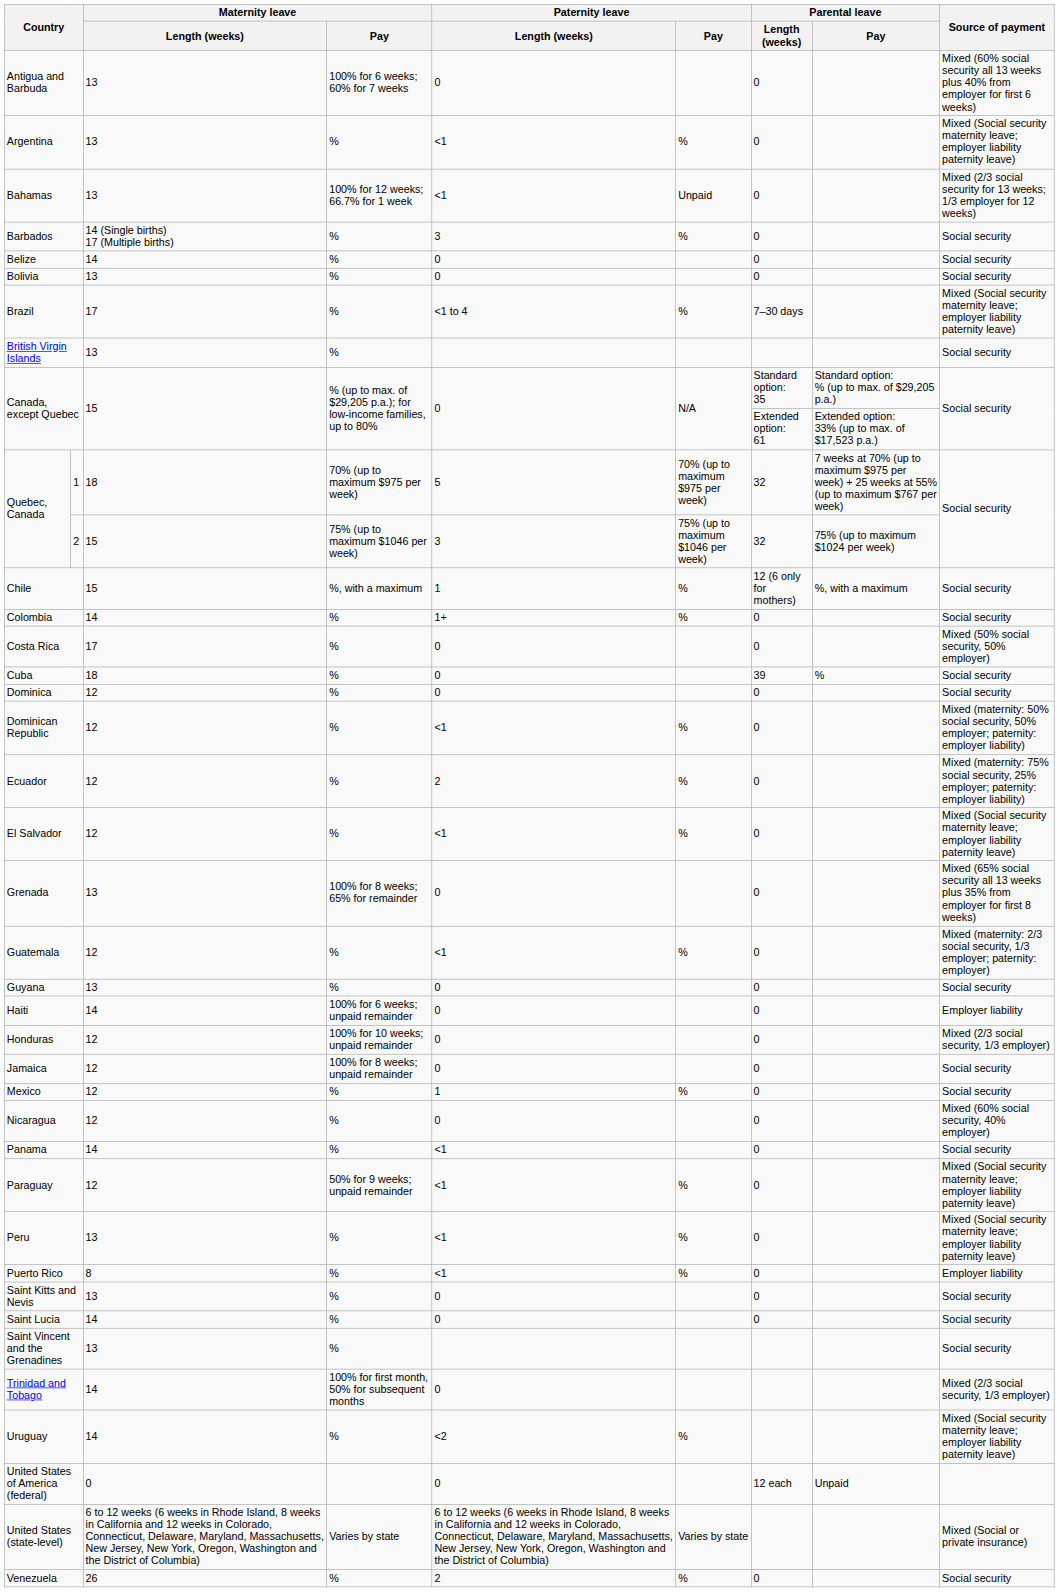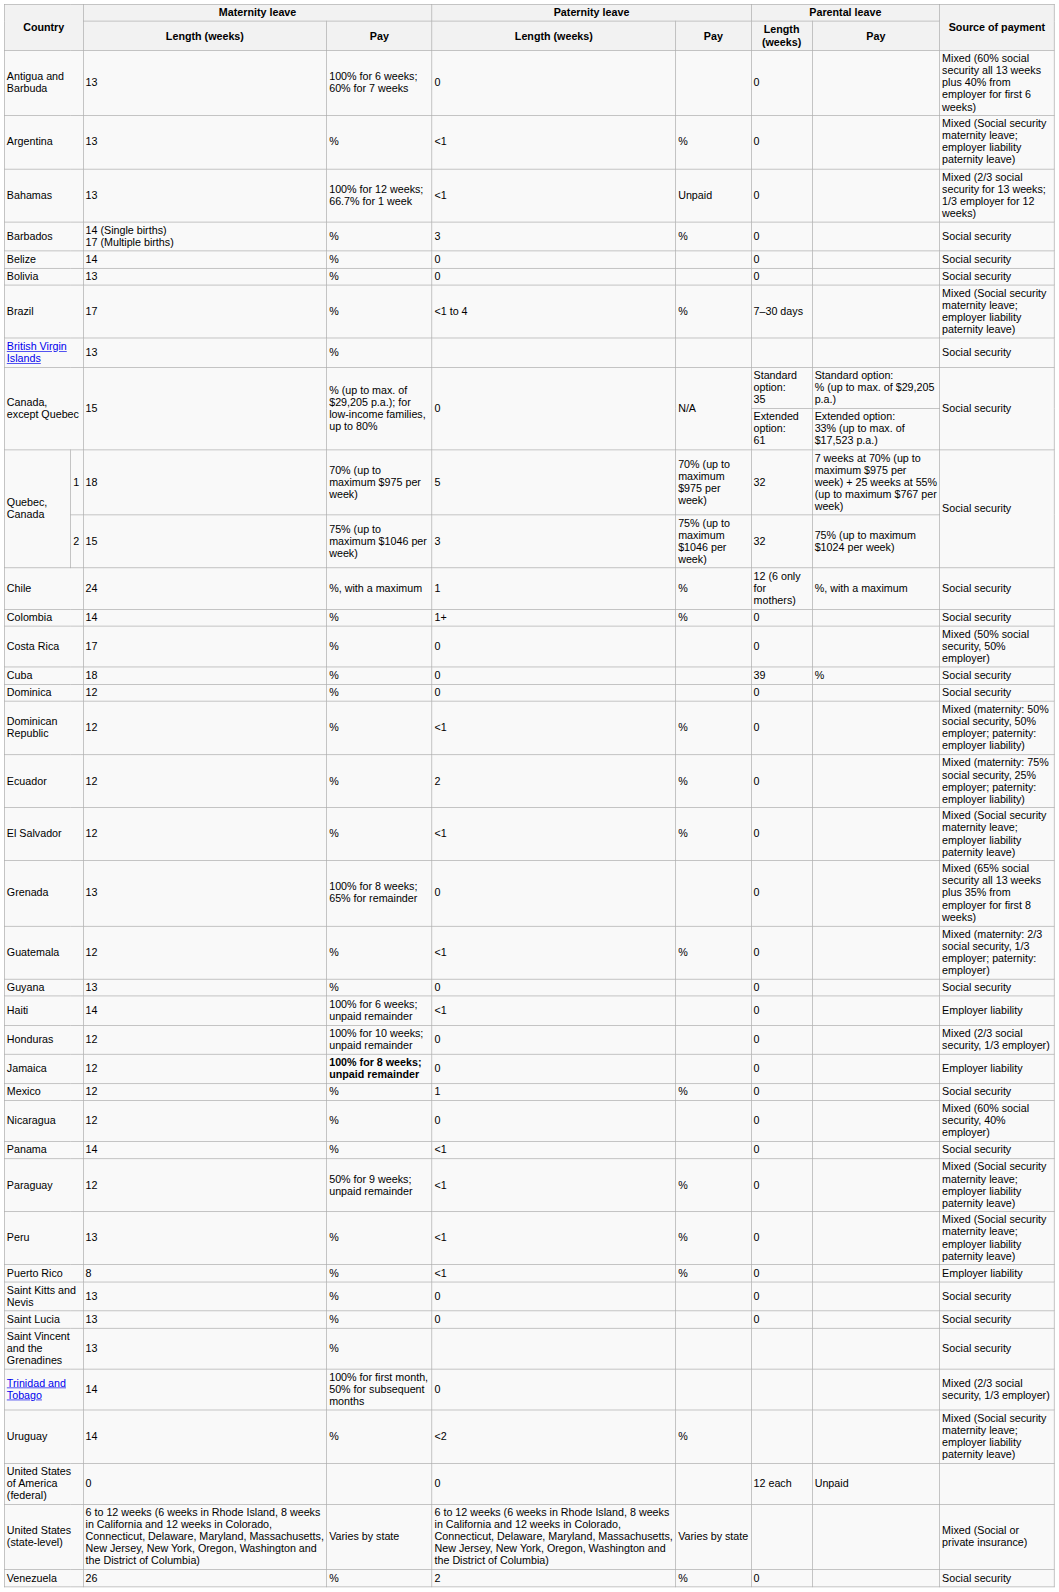Chile | Maternity leave / Length (weeks): 15 -> 24
Haiti | Paternity leave / Length (weeks): 0 -> <1
Jamaica | Maternity leave / Pay: normal -> bold
Jamaica | Source of payment: Social security -> Employer liability
Saint Lucia | Maternity leave / Length (weeks): 14 -> 13
